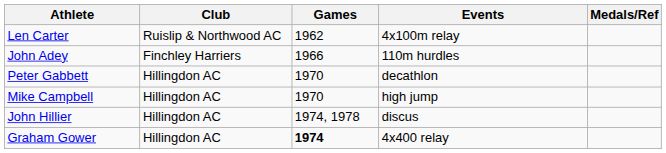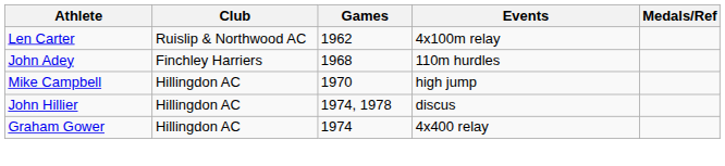John Adey | Games: 1966 -> 1968
- row: Peter Gabbett | Hillingdon AC | 1970 | decathlon
Graham Gower | Games: bold -> normal
